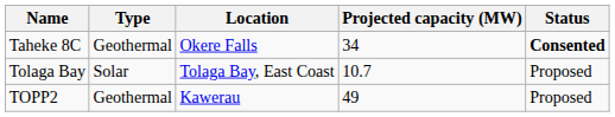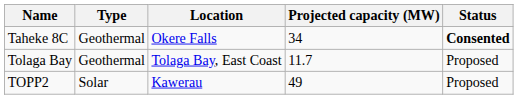Tolaga Bay | Type: Solar -> Geothermal
Tolaga Bay | Projected capacity (MW): 10.7 -> 11.7
TOPP2 | Type: Geothermal -> Solar
